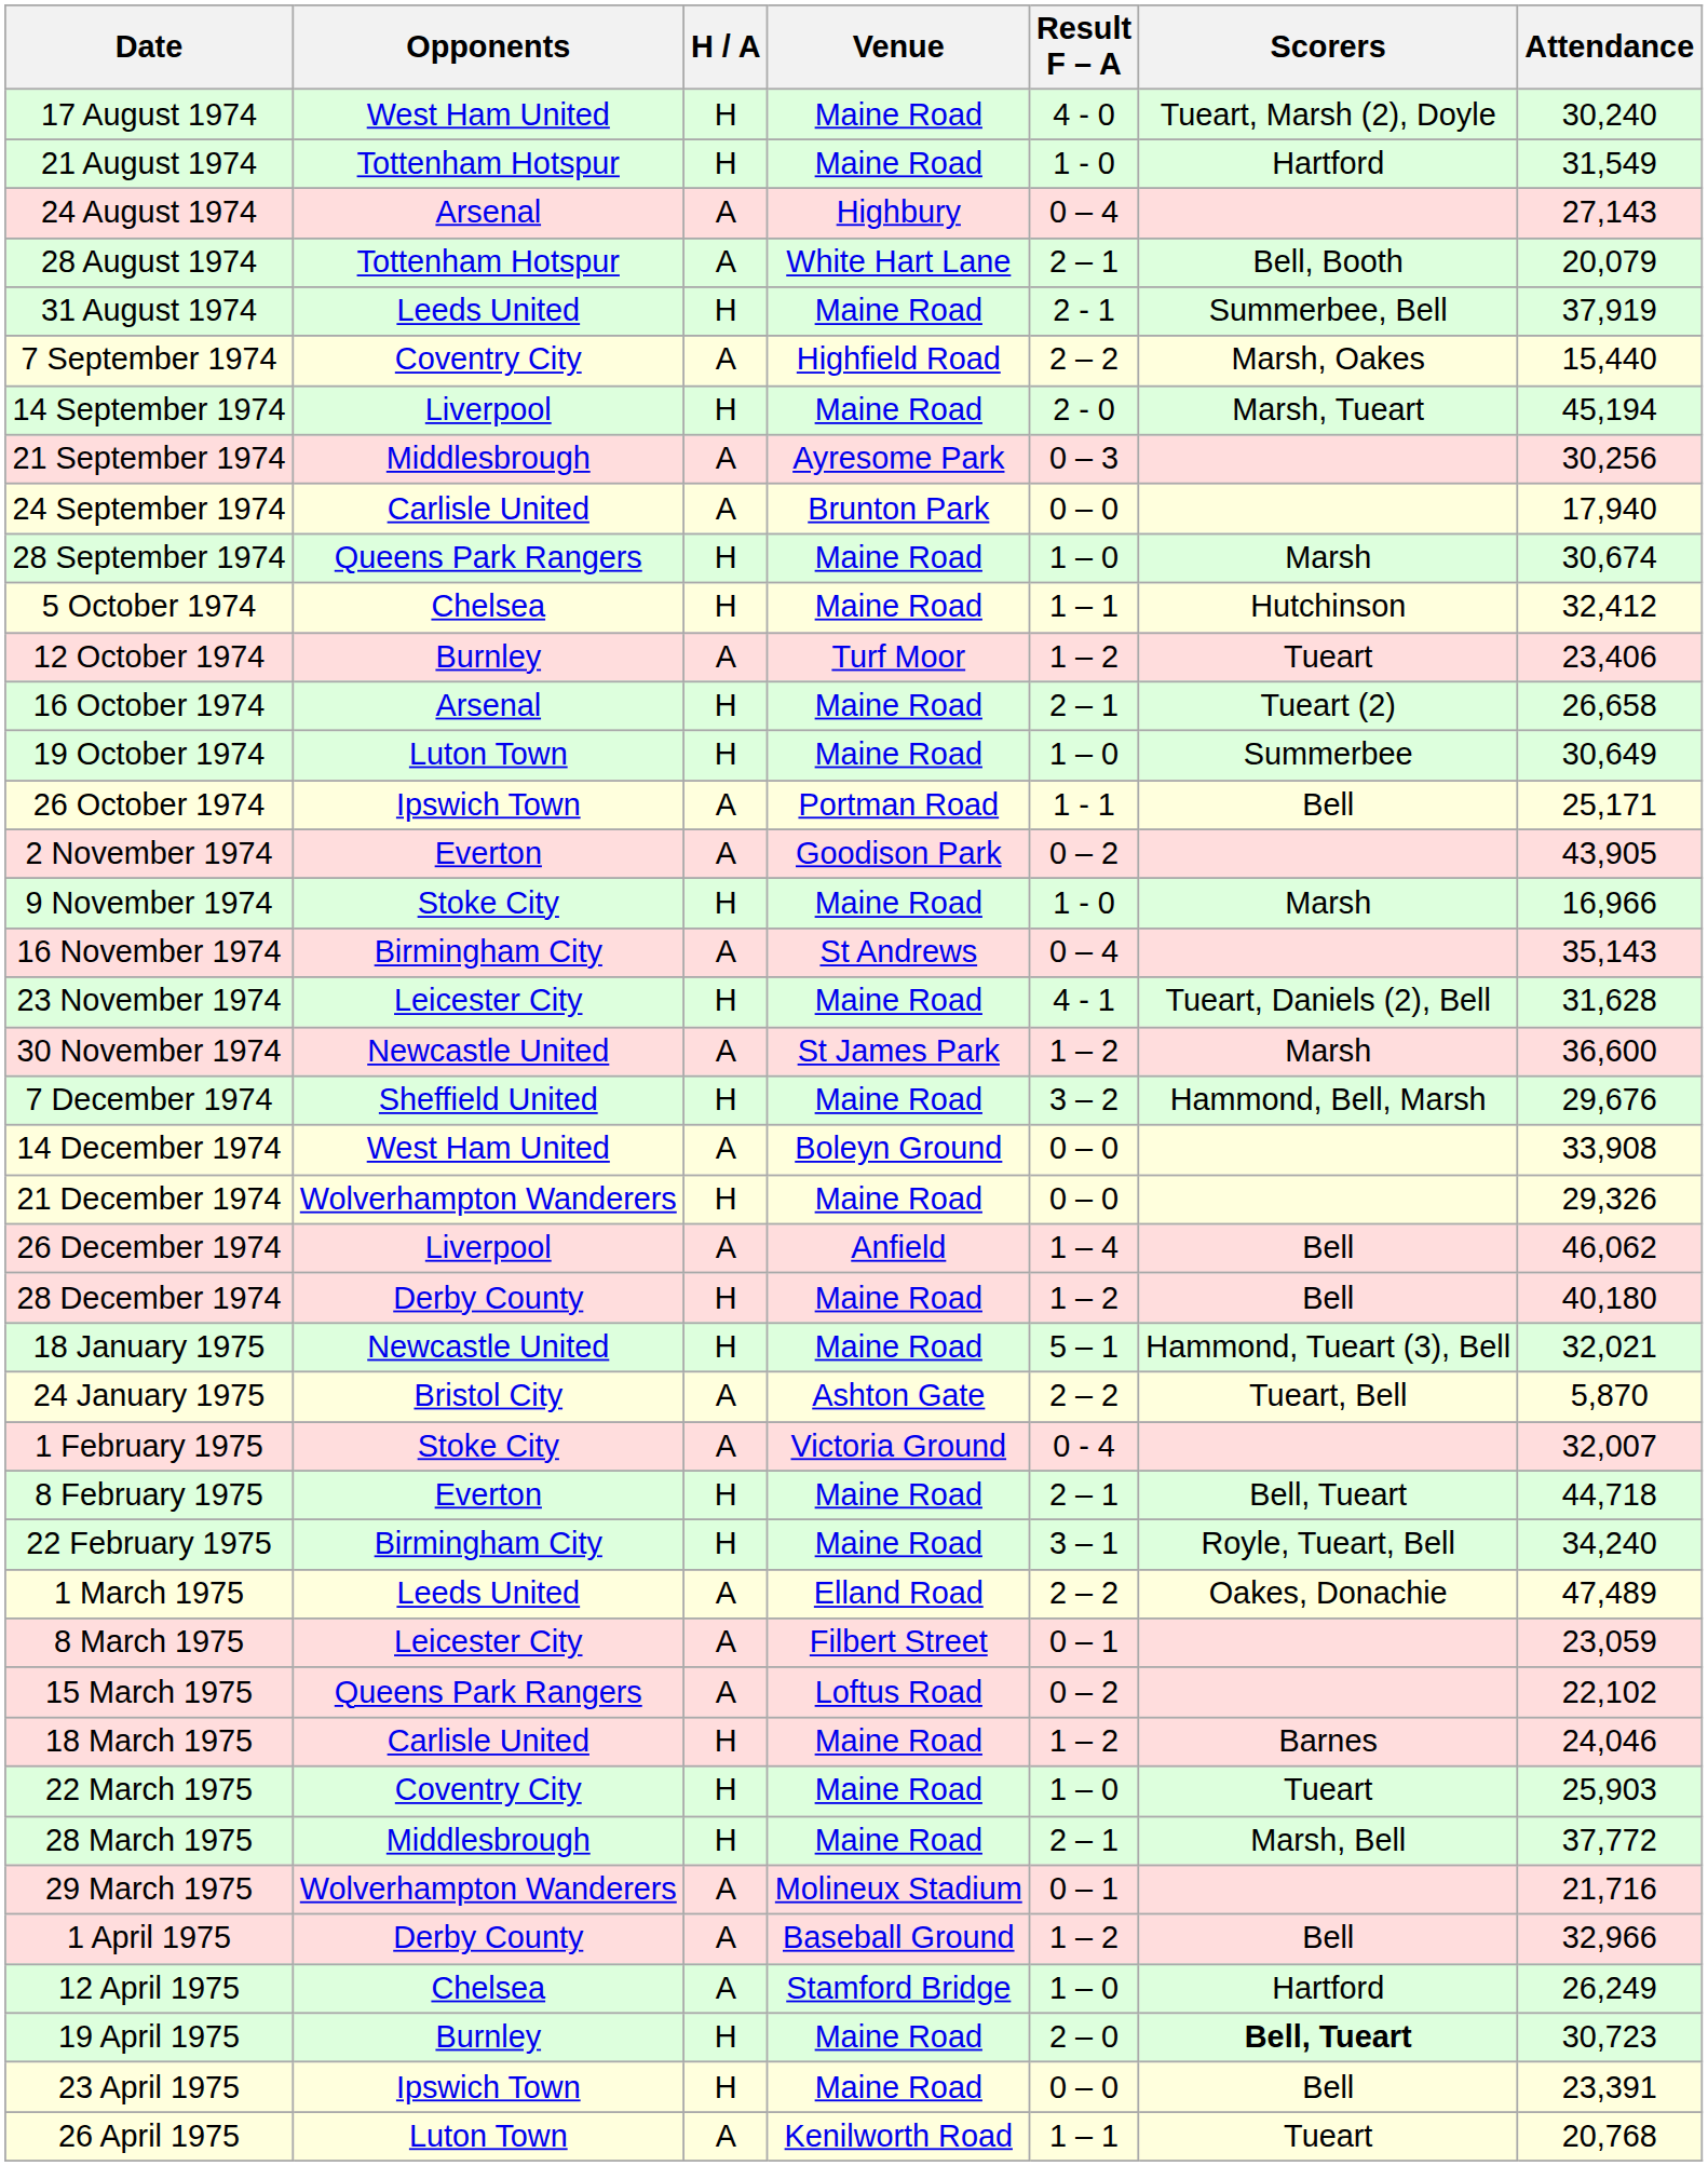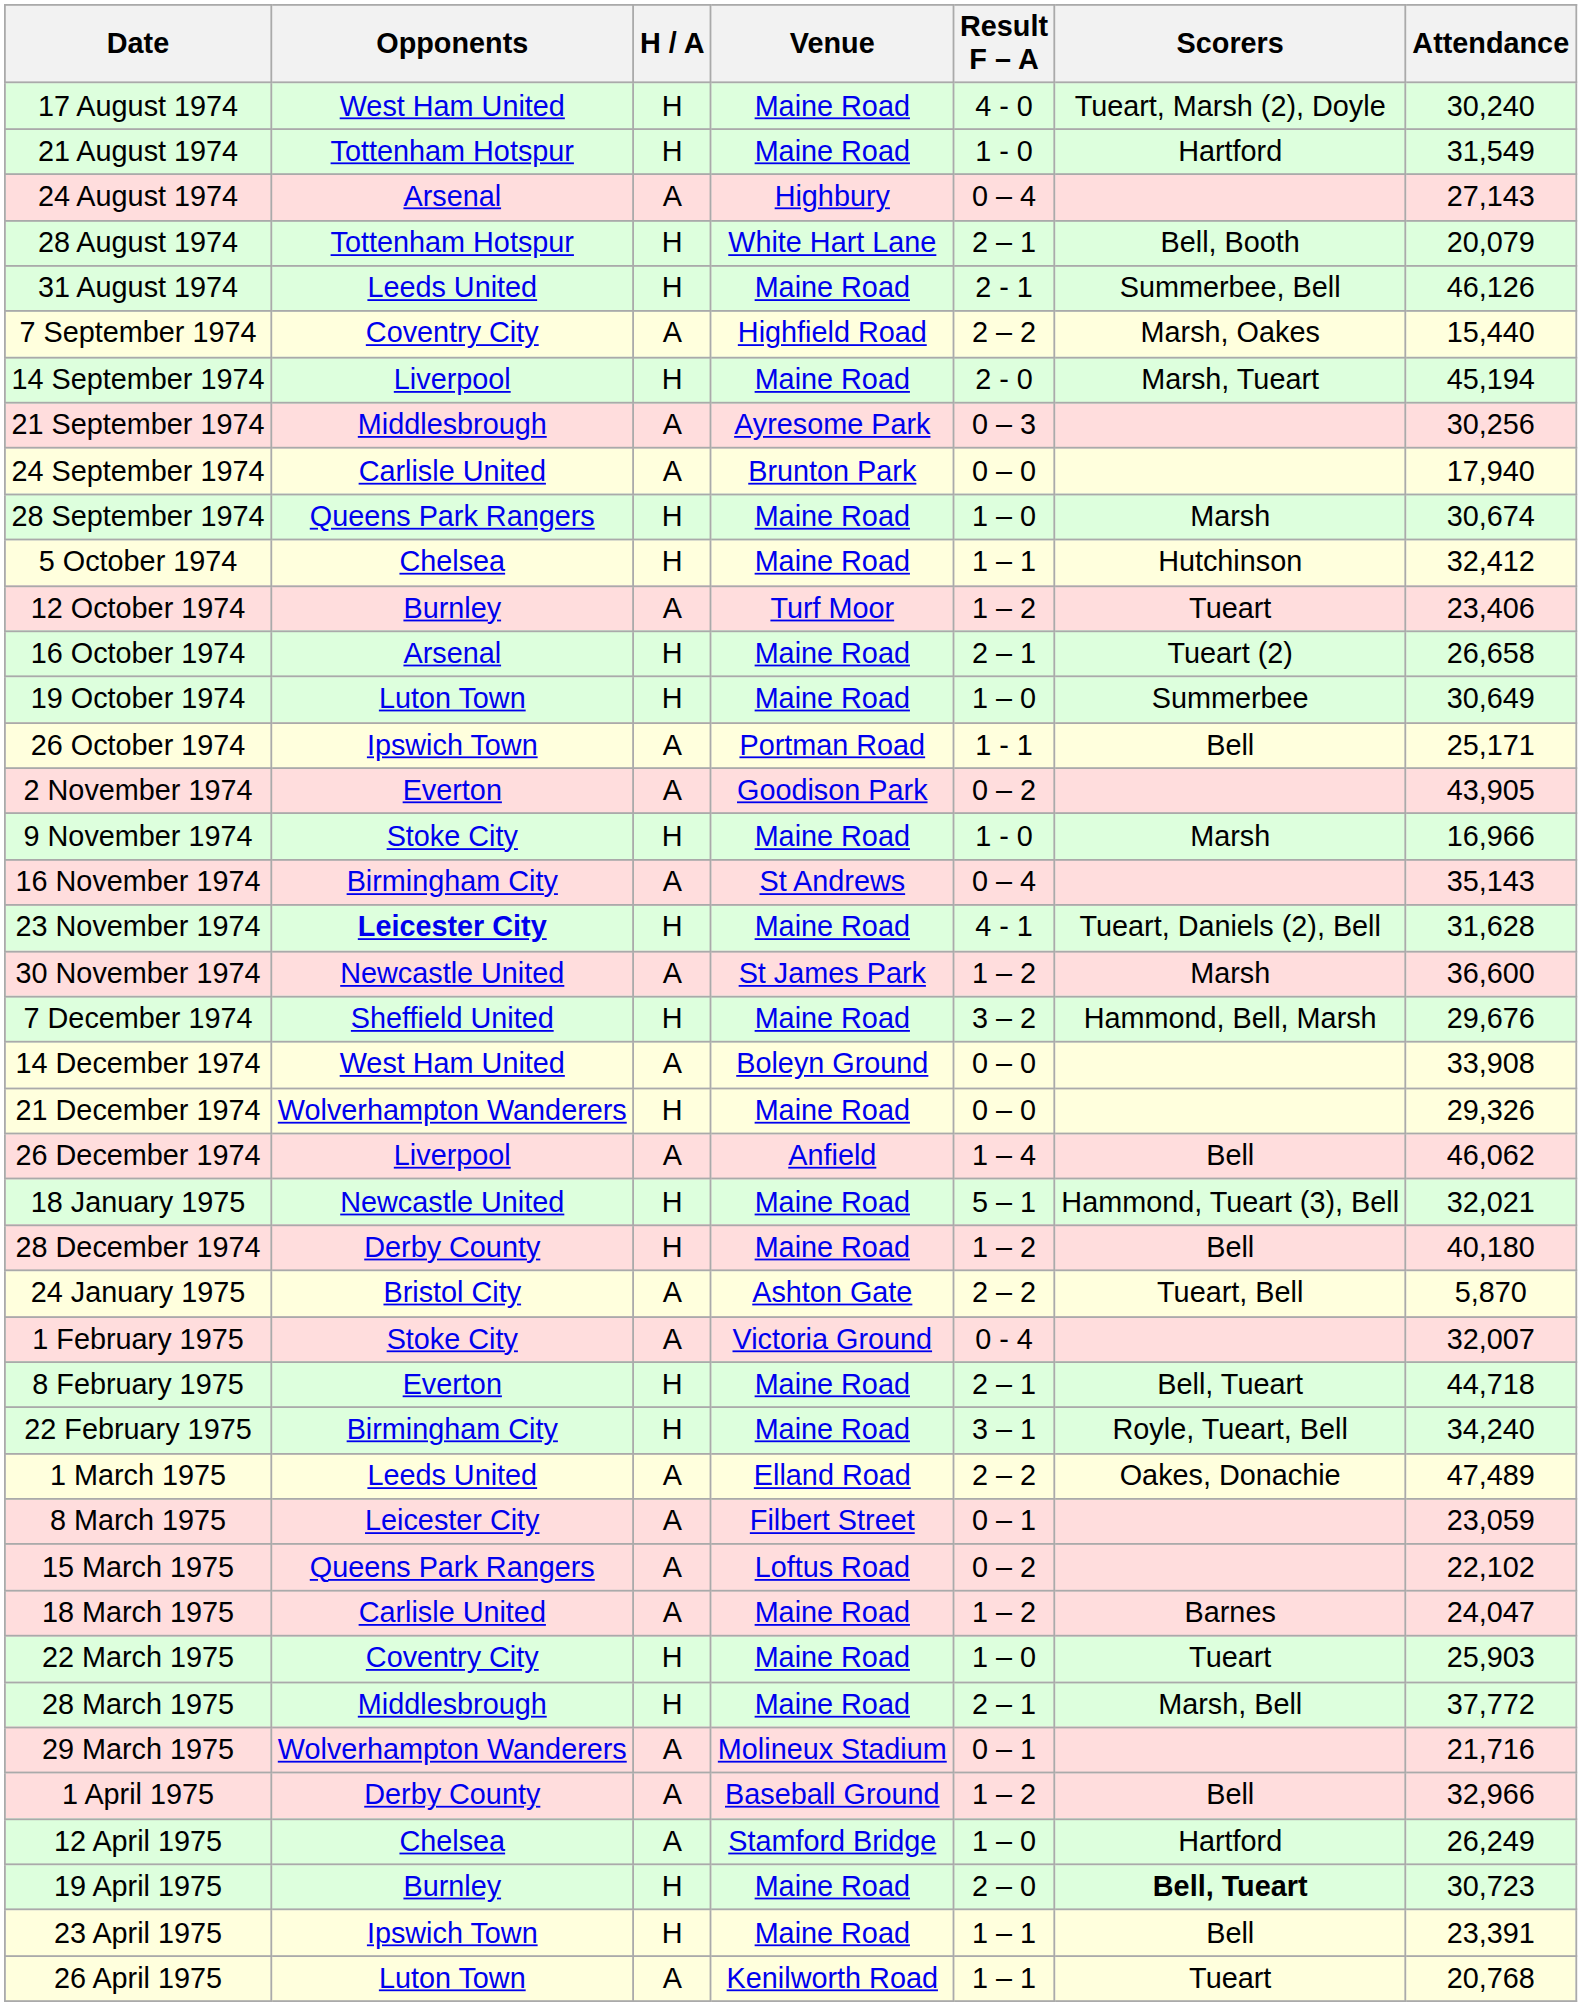28 August 1974 | H / A: A -> H
31 August 1974 | Attendance: 37,919 -> 46,126
23 November 1974 | Opponents: normal -> bold
rows swapped: 28 December 1974 <-> 18 January 1975
18 March 1975 | H / A: H -> A
18 March 1975 | Attendance: 24,046 -> 24,047
23 April 1975 | Result F – A: 0 – 0 -> 1 – 1
